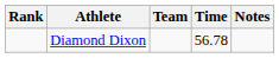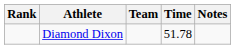Diamond Dixon | Time: 56.78 -> 51.78
